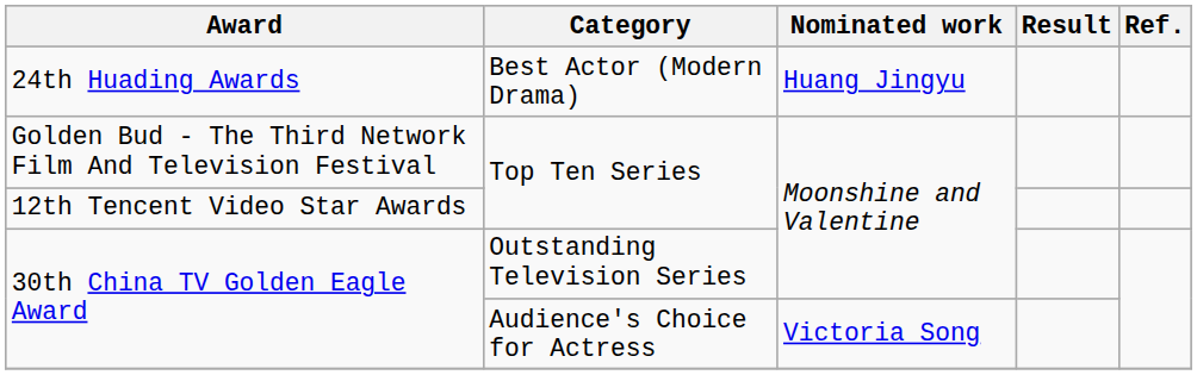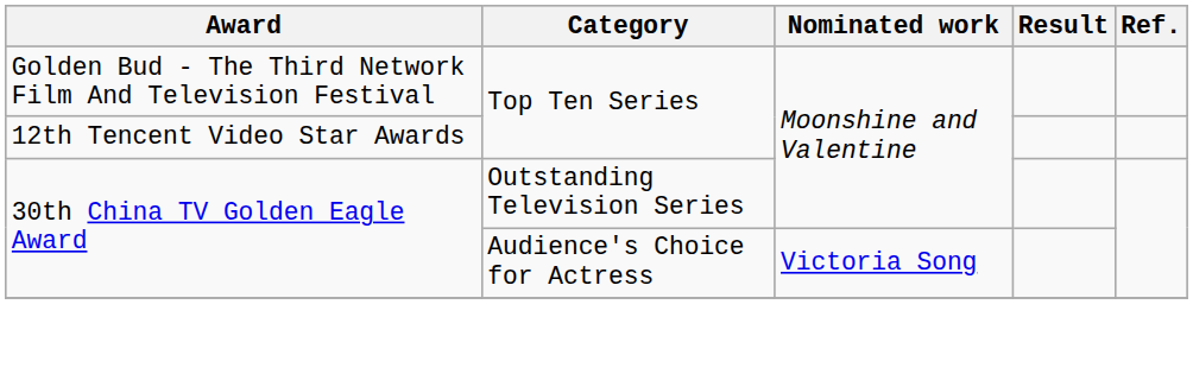- row: 24th Huading Awards | Best Actor (Modern Drama) | Huang Jingyu
